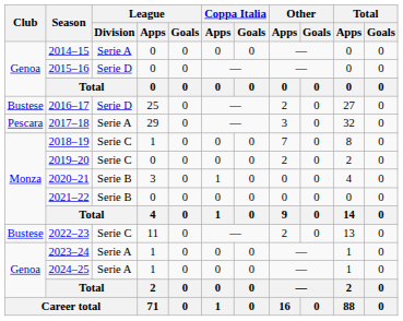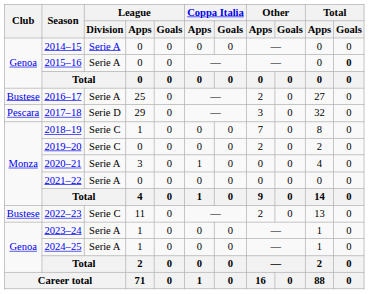2015–16 | League / Division: Serie D -> Serie A
2015–16 | Total / Goals: normal -> bold
2016–17 | League / Division: Serie D -> Serie A
2017–18 | League / Division: Serie A -> Serie D
2020–21 | League / Division: Serie B -> Serie A
2021–22 | League / Division: Serie B -> Serie A
